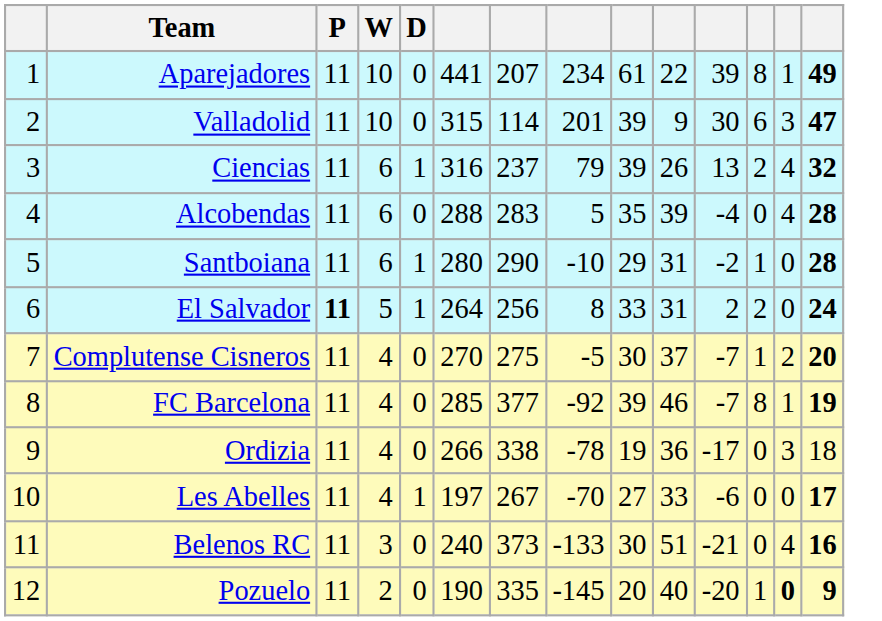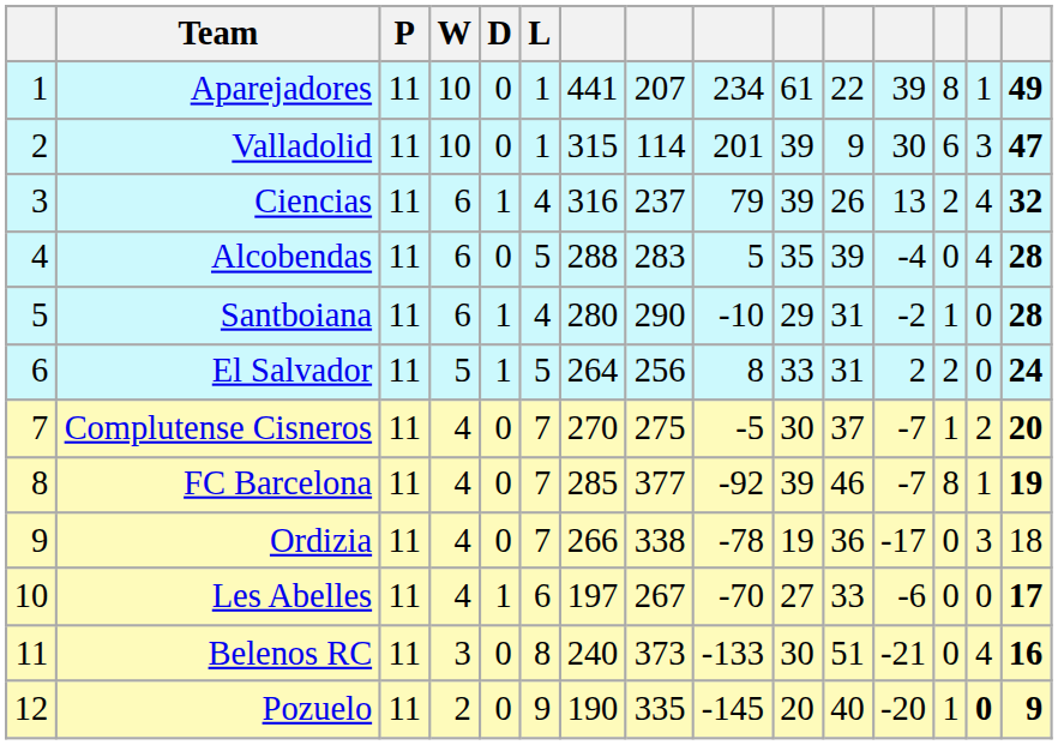+ column: L | 1 | 1 | 4 | 5 | 4 | 5 | 7 | 7 | 7 | 6 | 8 | 9
El Salvador | P: bold -> normal
